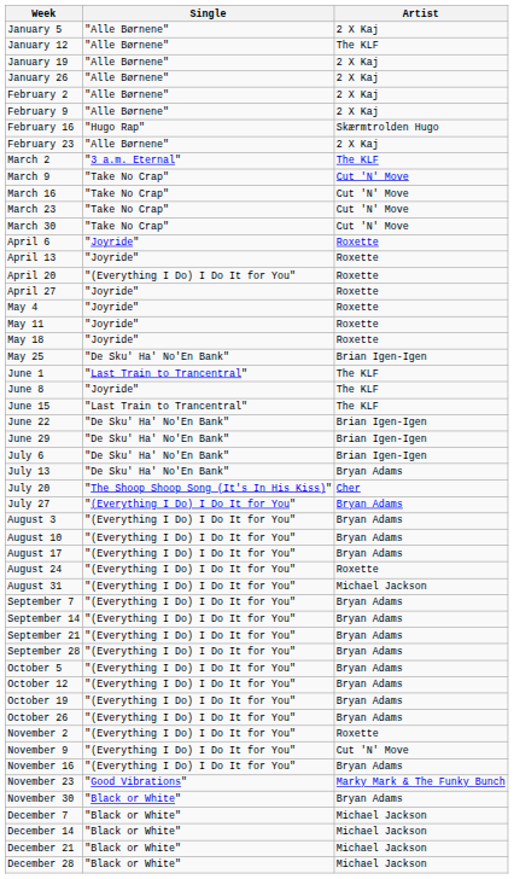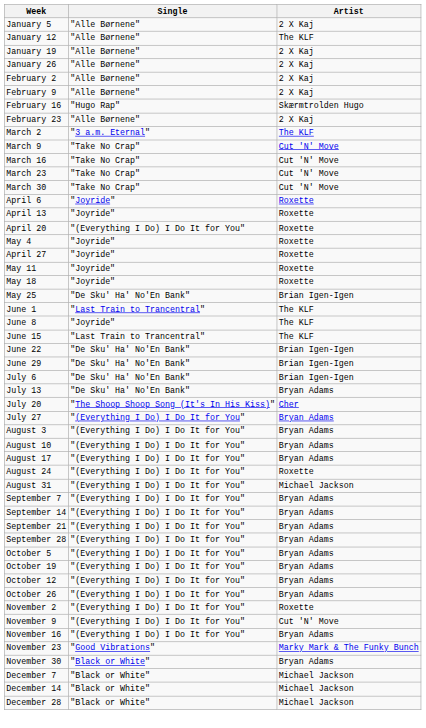rows swapped: April 27 <-> May 4
rows swapped: October 12 <-> October 19
- row: December 21 | "Black or White" | Michael Jackson
